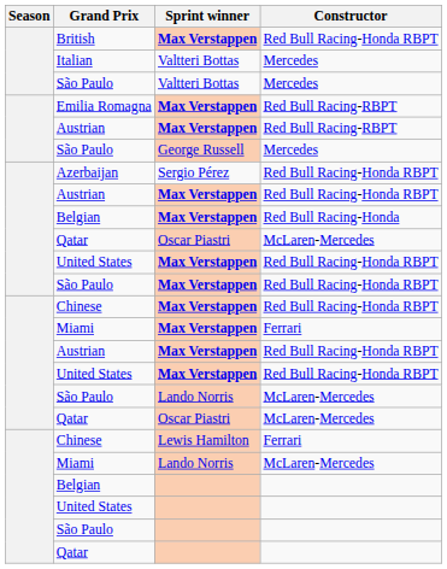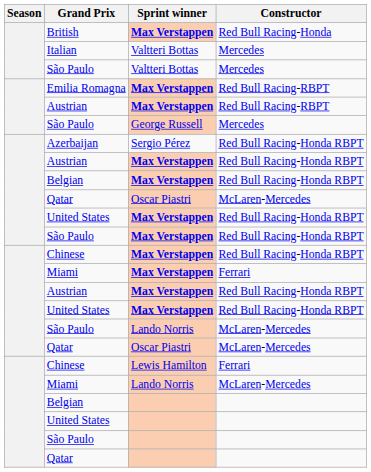British | Constructor: Red Bull Racing-Honda RBPT -> Red Bull Racing-Honda
Belgian / Max Verstappen | Constructor: Red Bull Racing-Honda -> Red Bull Racing-Honda RBPT
